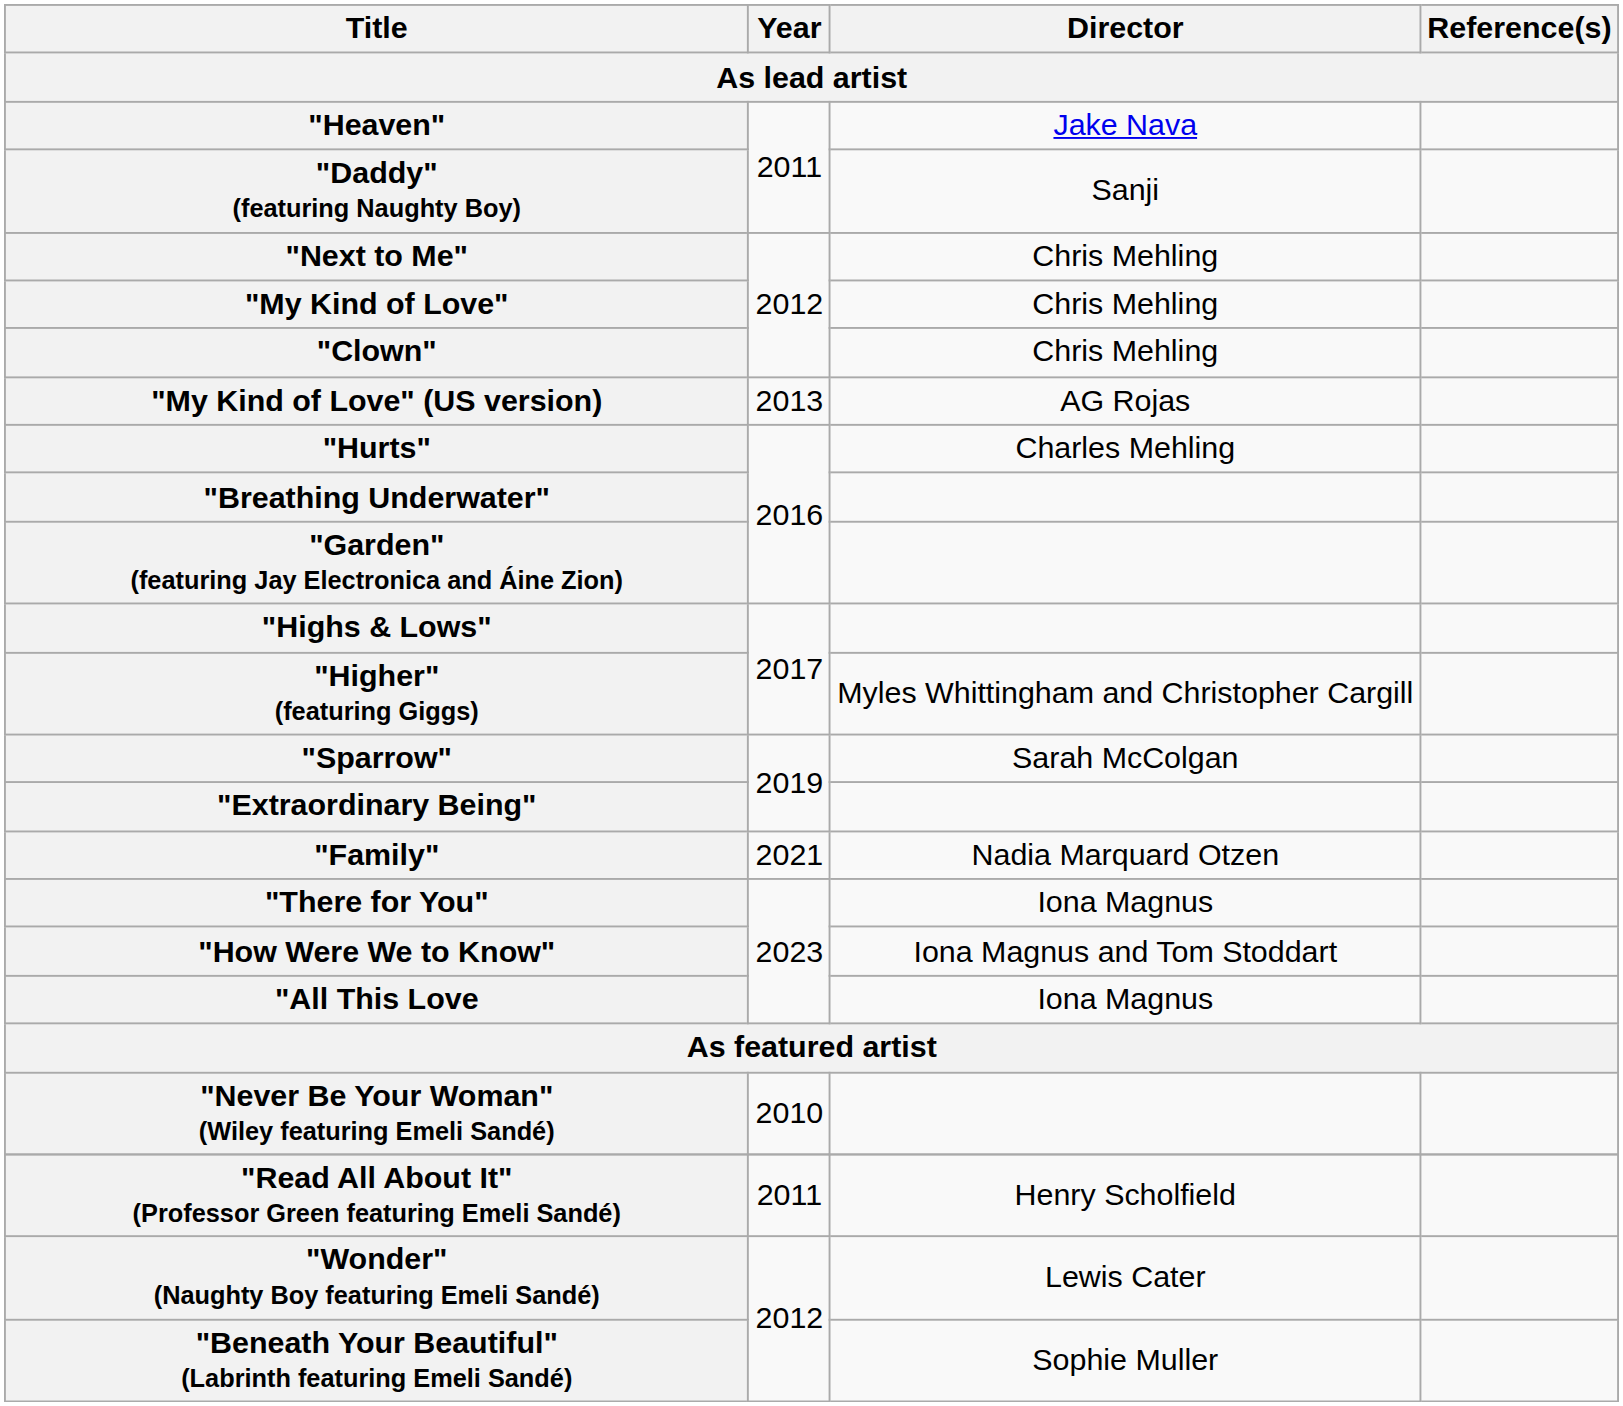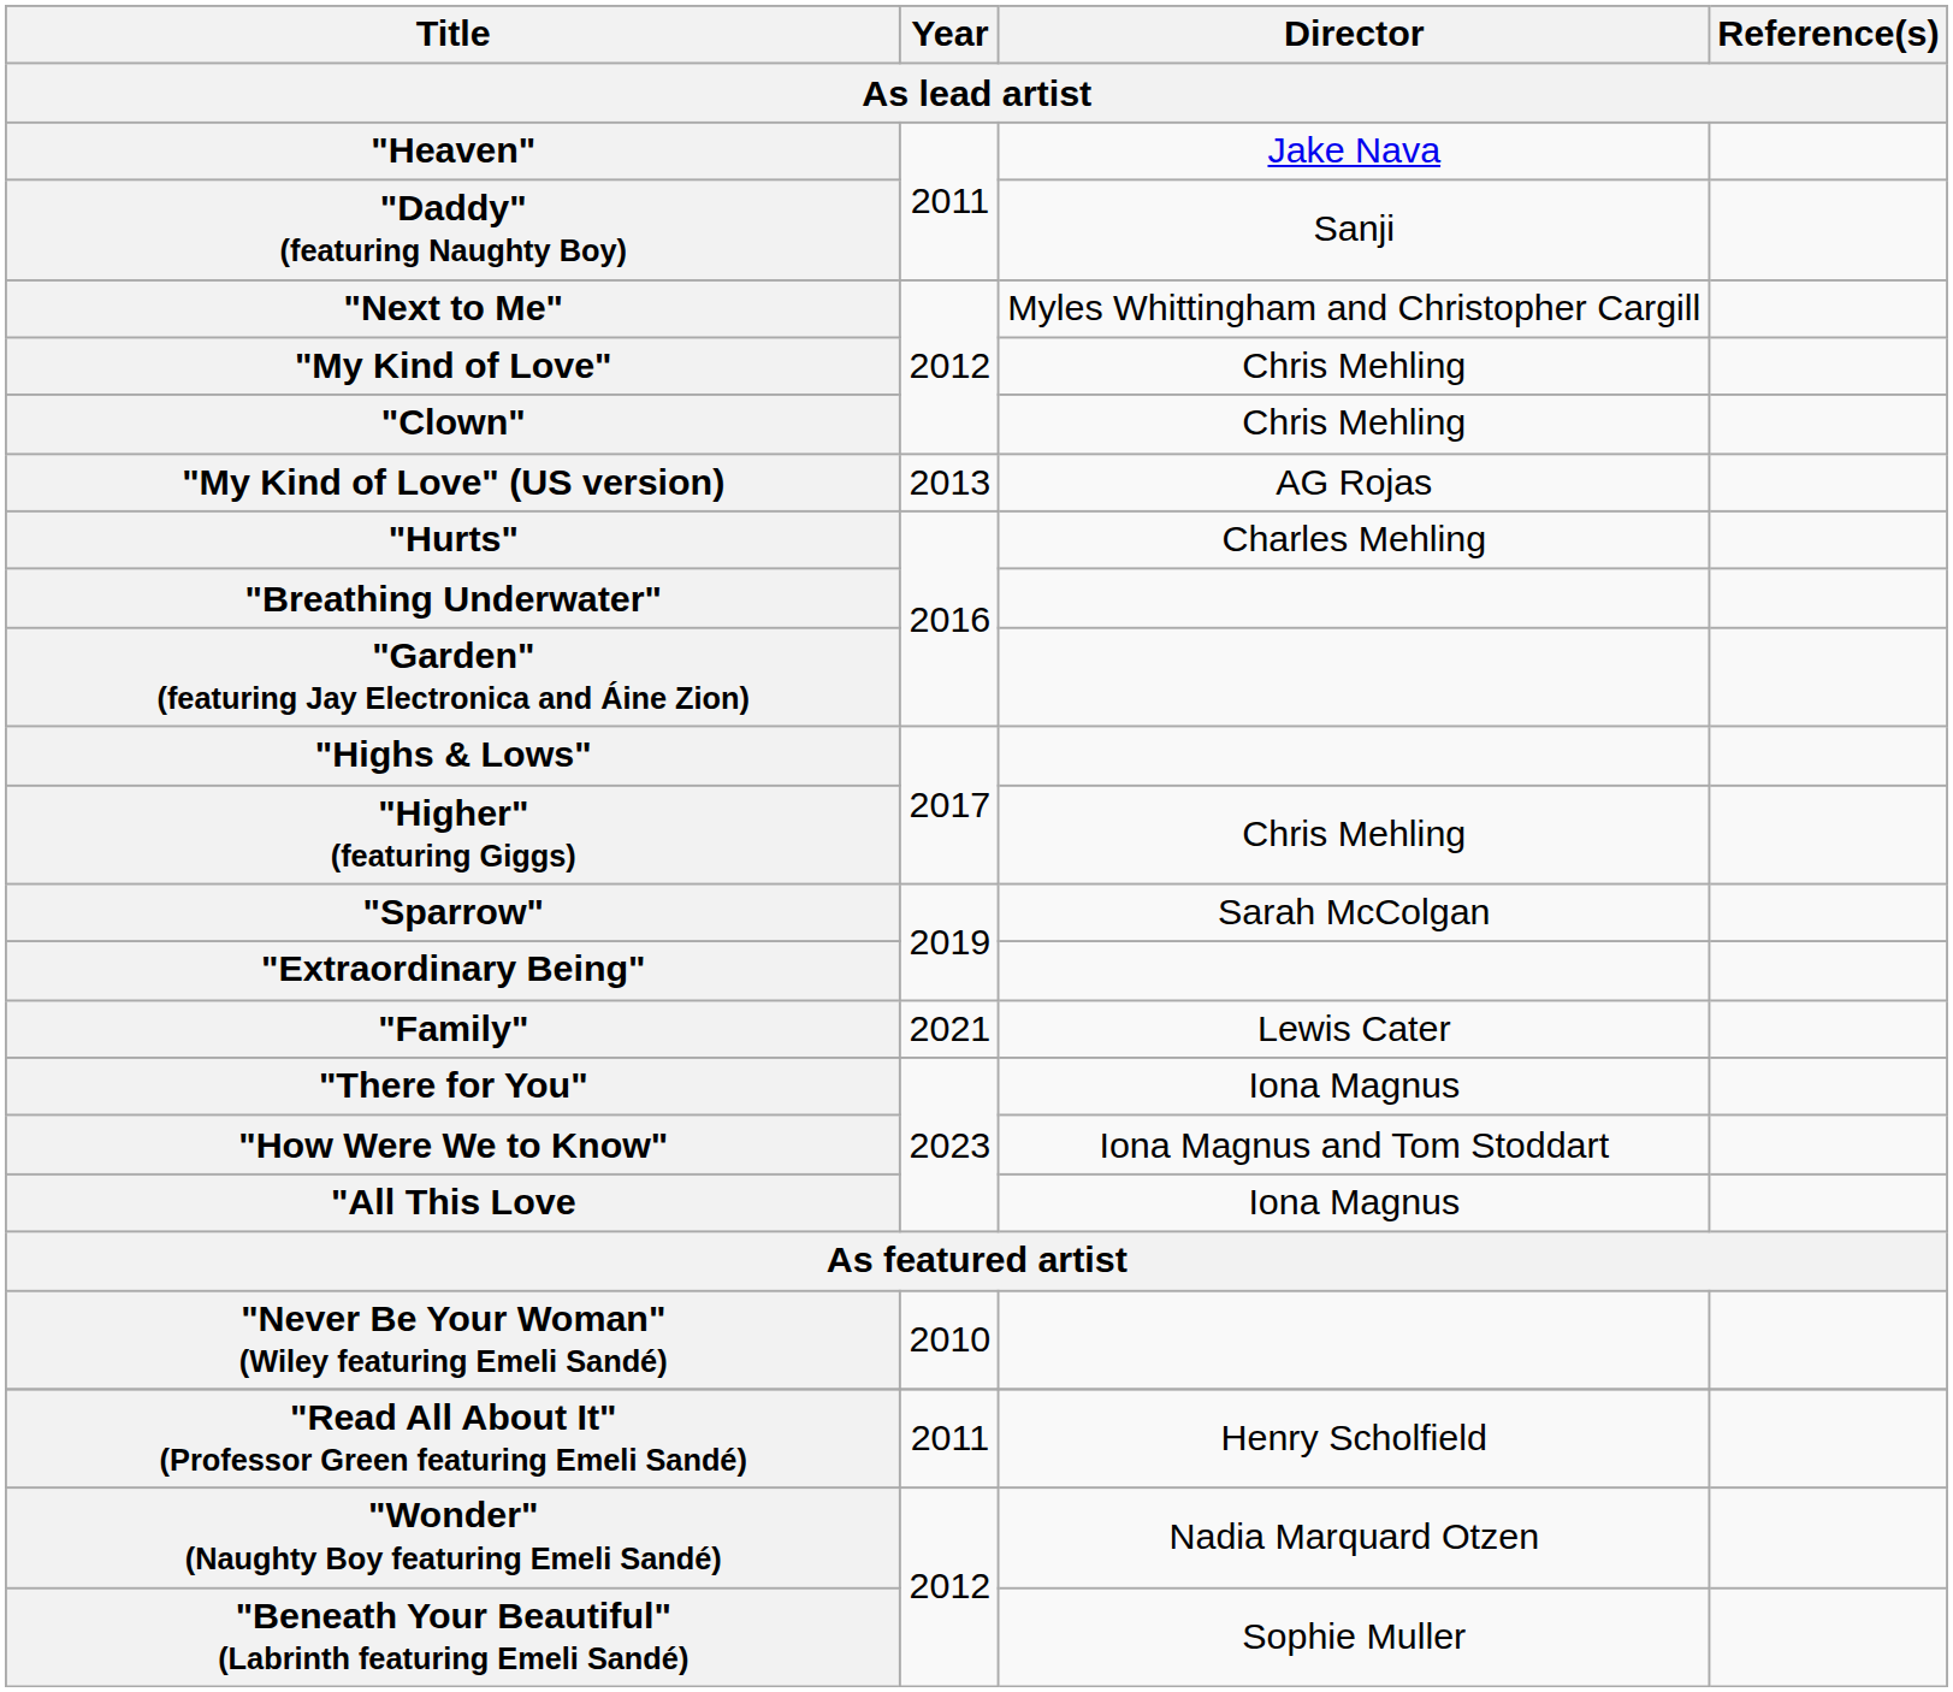"Next to Me" | Director: Chris Mehling -> Myles Whittingham and Christopher Cargill
"Higher" (featuring Giggs) | Director: Myles Whittingham and Christopher Cargill -> Chris Mehling
"Family" | Director: Nadia Marquard Otzen -> Lewis Cater
"Wonder" (Naughty Boy featuring Emeli Sandé) | Director: Lewis Cater -> Nadia Marquard Otzen
